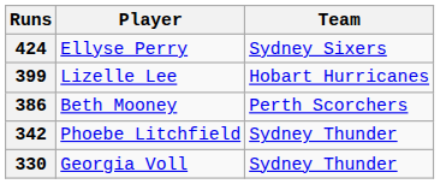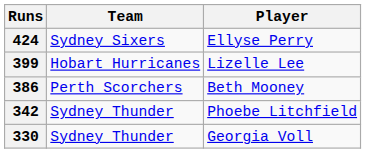columns swapped: Player <-> Team
